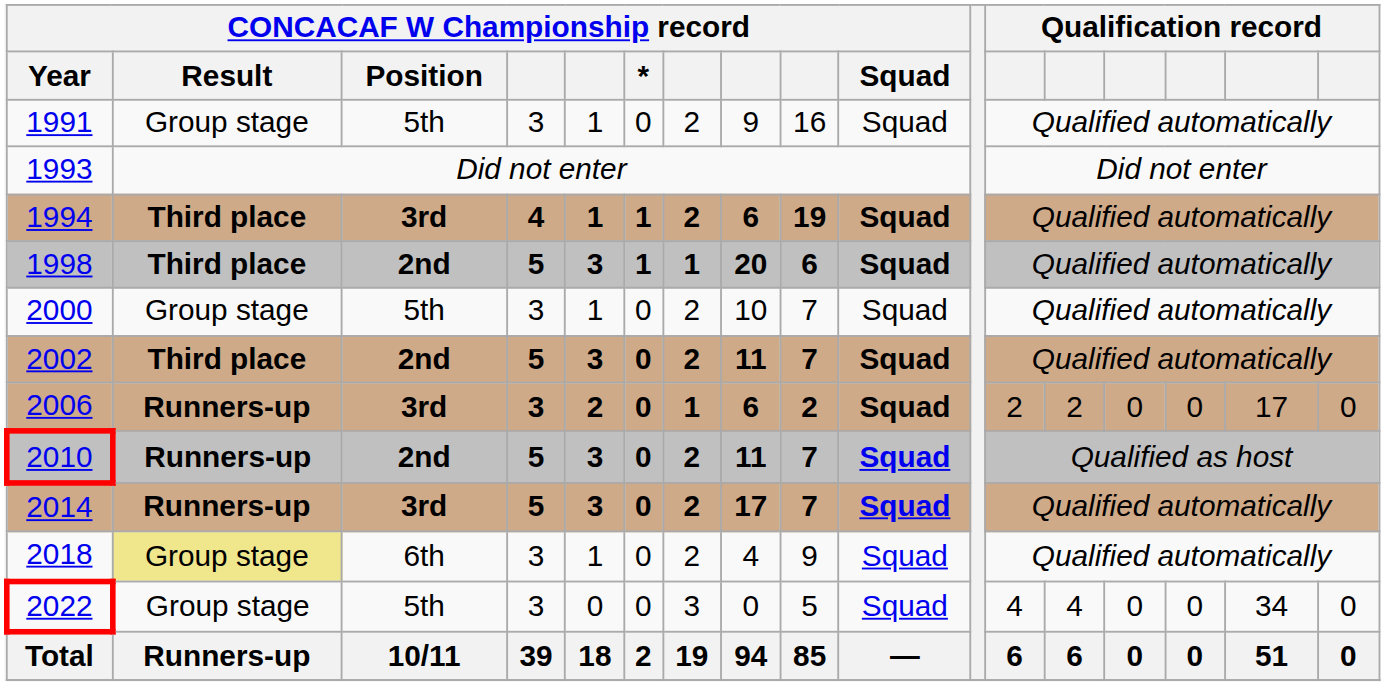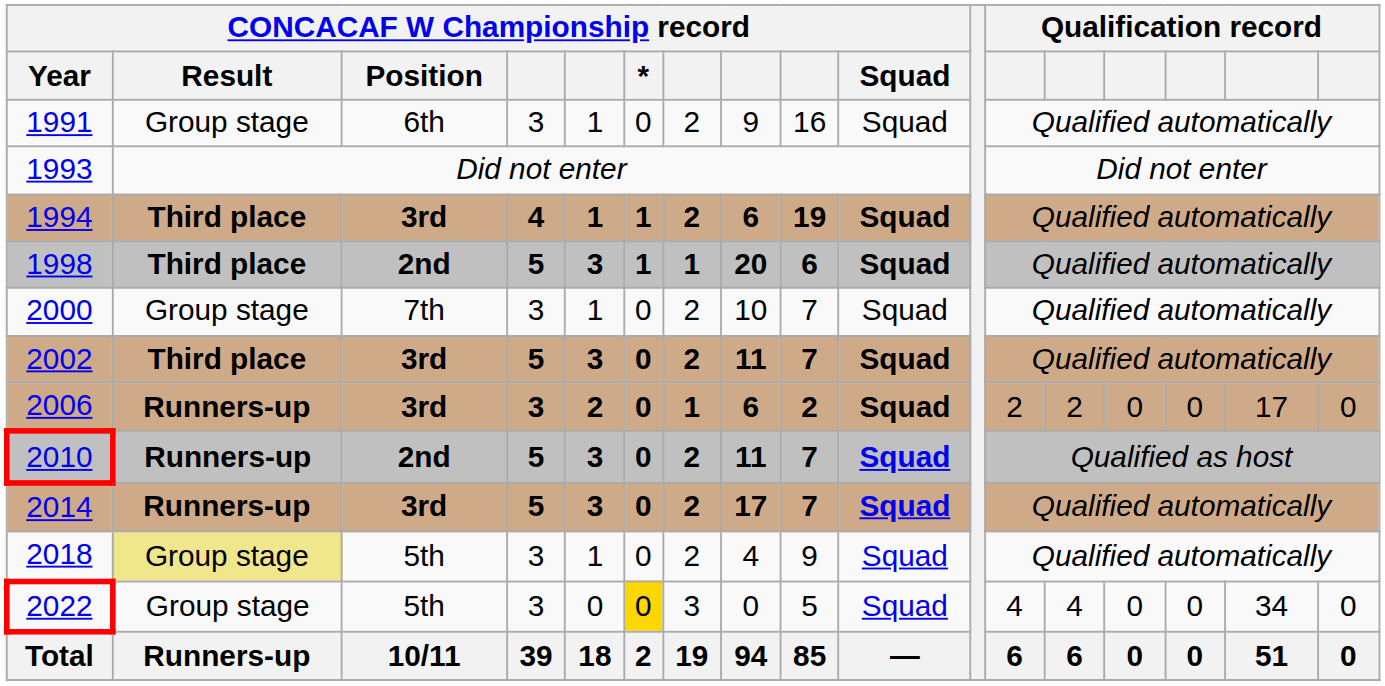1991 | CONCACAF W Championship record / Position: 5th -> 6th
2000 | CONCACAF W Championship record / Position: 5th -> 7th
2002 | CONCACAF W Championship record / Position: 2nd -> 3rd
2018 | CONCACAF W Championship record / Position: 6th -> 5th
2022 | CONCACAF W Championship record / *: no background -> gold background
